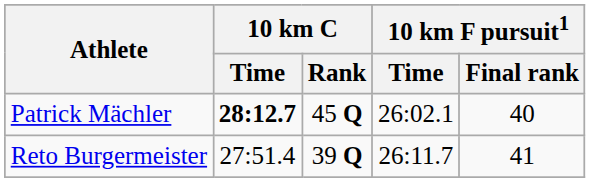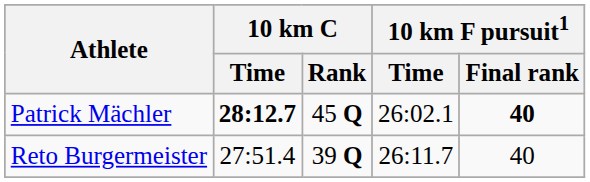Patrick Mächler | 10 km F pursuit1 / Final rank: normal -> bold
Reto Burgermeister | 10 km F pursuit1 / Final rank: 41 -> 40
